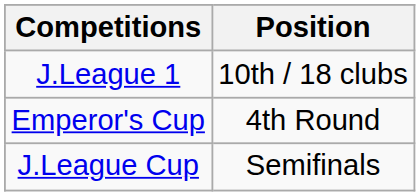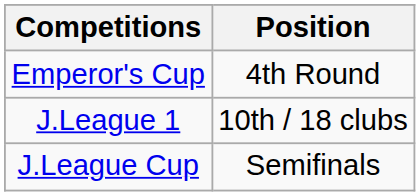rows swapped: J.League 1 <-> Emperor's Cup
